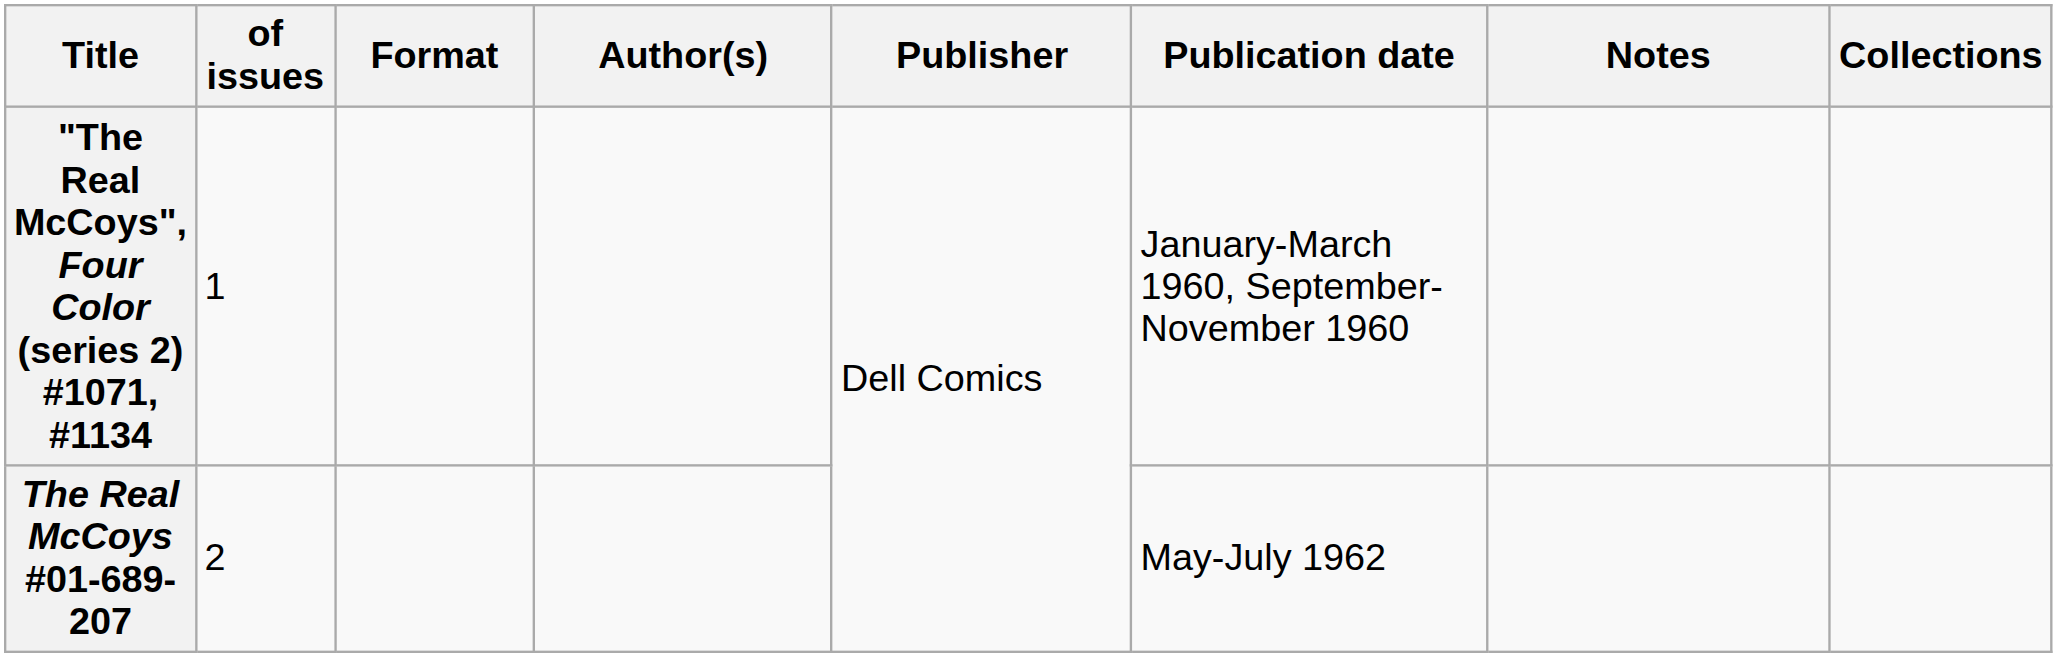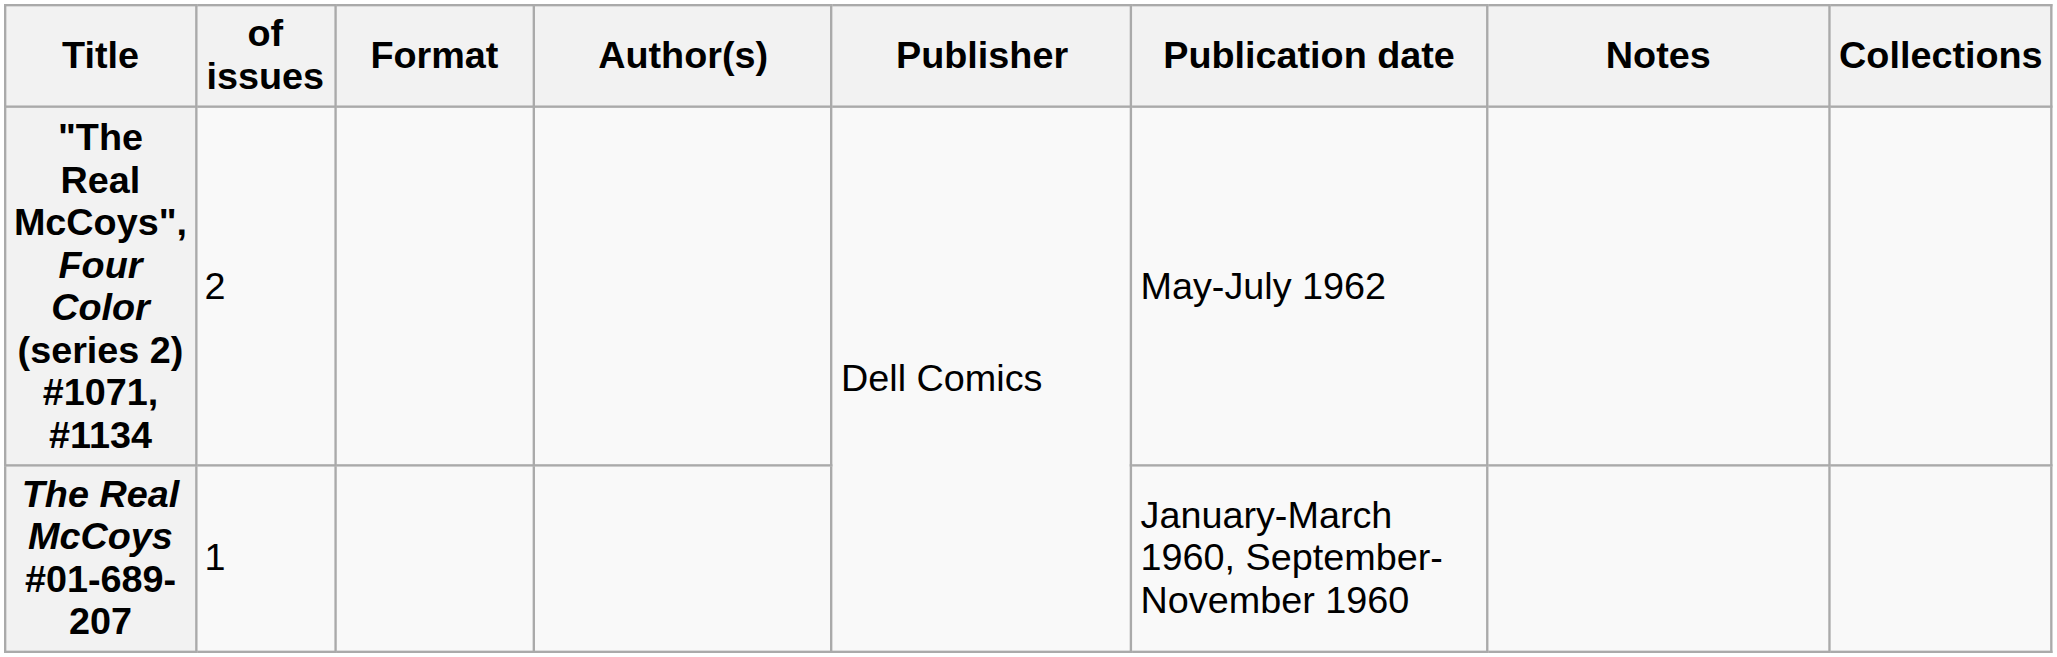"The Real McCoys", Four Color (series 2) #1071, #1134 | of issues: 1 -> 2
"The Real McCoys", Four Color (series 2) #1071, #1134 | Publication date: January-March 1960, September-November 1960 -> May-July 1962
The Real McCoys #01-689-207 | of issues: 2 -> 1
The Real McCoys #01-689-207 | Publication date: May-July 1962 -> January-March 1960, September-November 1960
